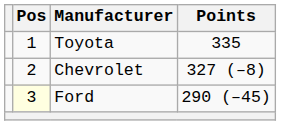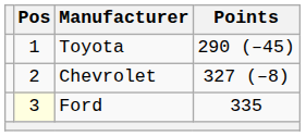Toyota | Points: 335 -> 290 (–45)
Ford | Points: 290 (–45) -> 335
